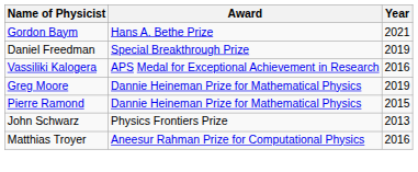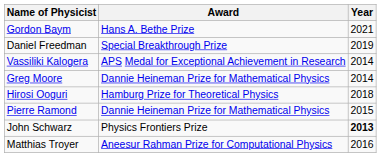Vassiliki Kalogera | Year: 2016 -> 2014
Greg Moore | Year: 2019 -> 2014
+ row: Hirosi Ooguri | Hamburg Prize for Theoretical Physics | 2018
John Schwarz | Year: normal -> bold
